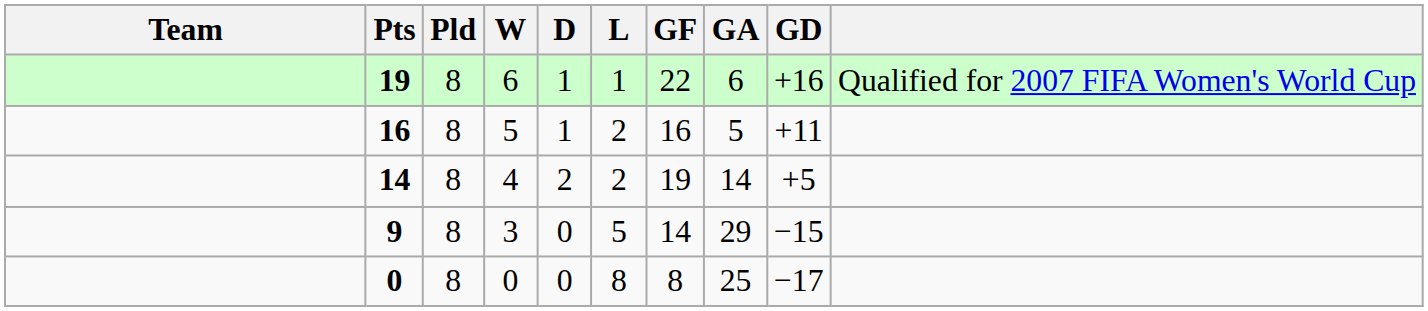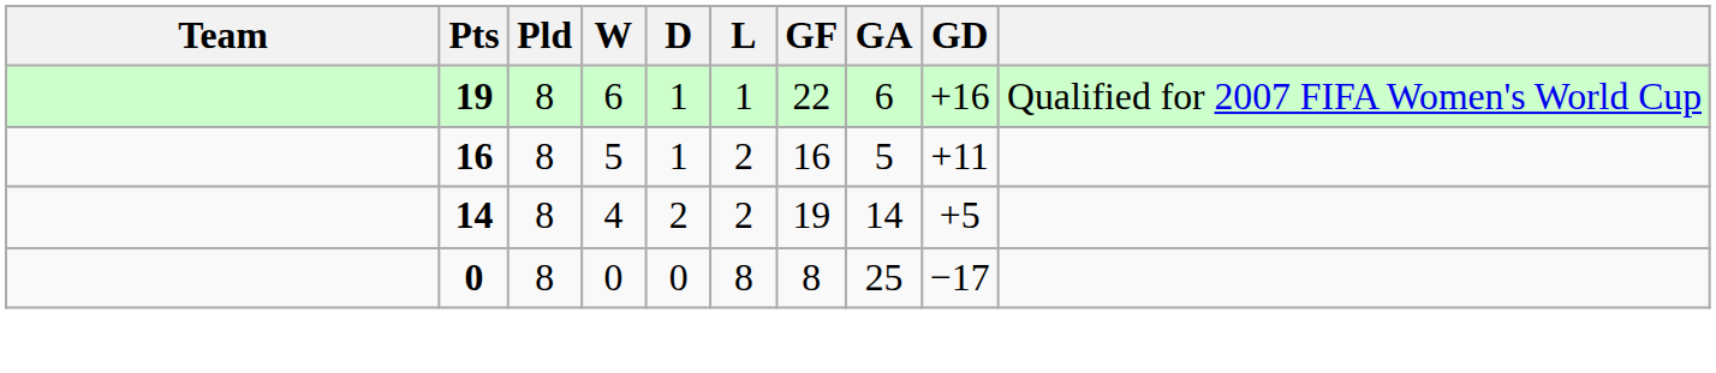- row: 9 | 8 | 3 | 0 | 5 | 14 | 29 | −15
